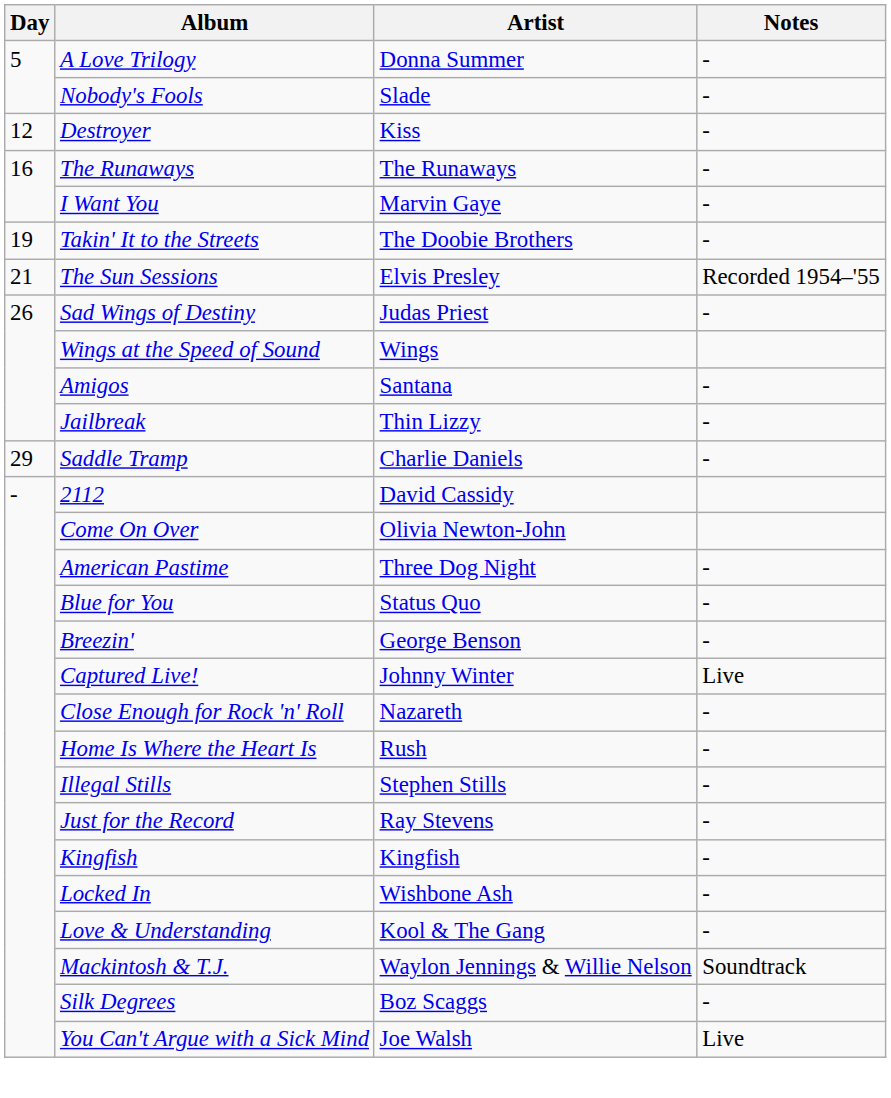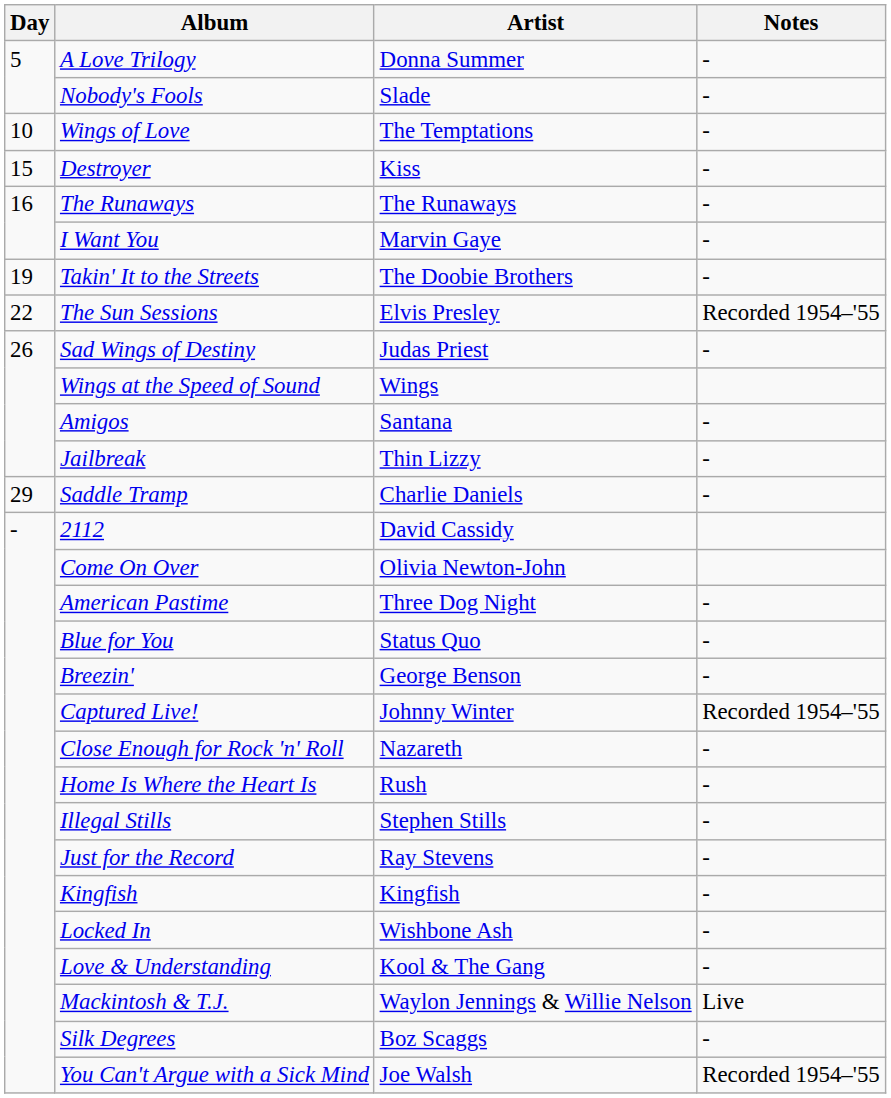+ row: 10 | Wings of Love | The Temptations | -
Destroyer | Day: 12 -> 15
The Sun Sessions | Day: 21 -> 22
Captured Live! | Notes: Live -> Recorded 1954–'55
Mackintosh & T.J. | Notes: Soundtrack -> Live
You Can't Argue with a Sick Mind | Notes: Live -> Recorded 1954–'55
